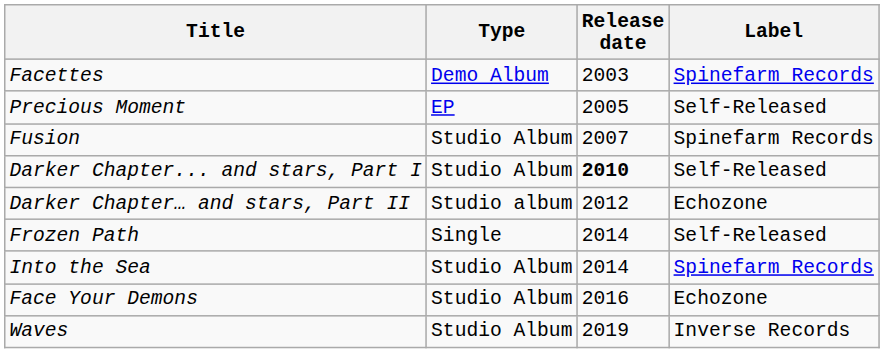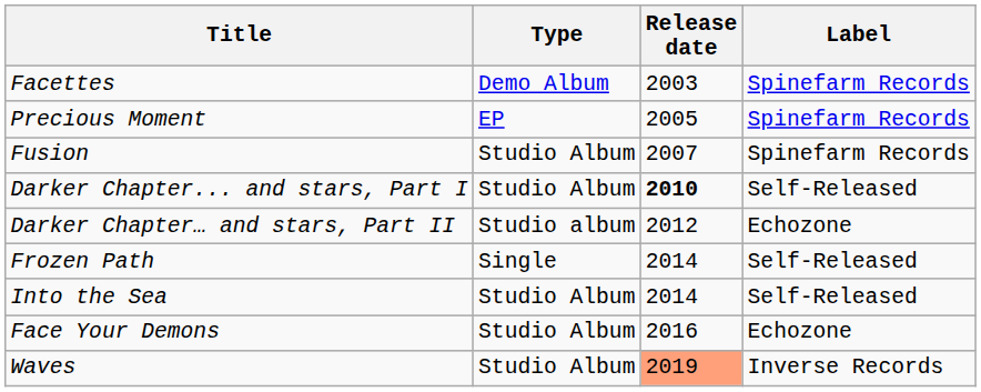Precious Moment | Label: Self-Released -> Spinefarm Records
Into the Sea | Label: Spinefarm Records -> Self-Released
Waves | Release date: no background -> lightsalmon background
